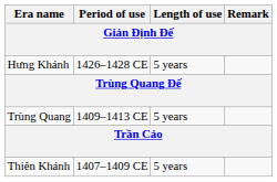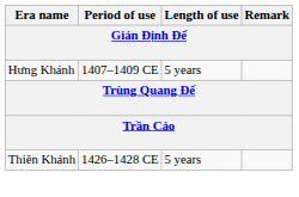Hưng Khánh | Period of use: 1426–1428 CE -> 1407–1409 CE
- row: Trùng Quang | 1409–1413 CE | 5 years
Thiên Khánh | Period of use: 1407–1409 CE -> 1426–1428 CE
